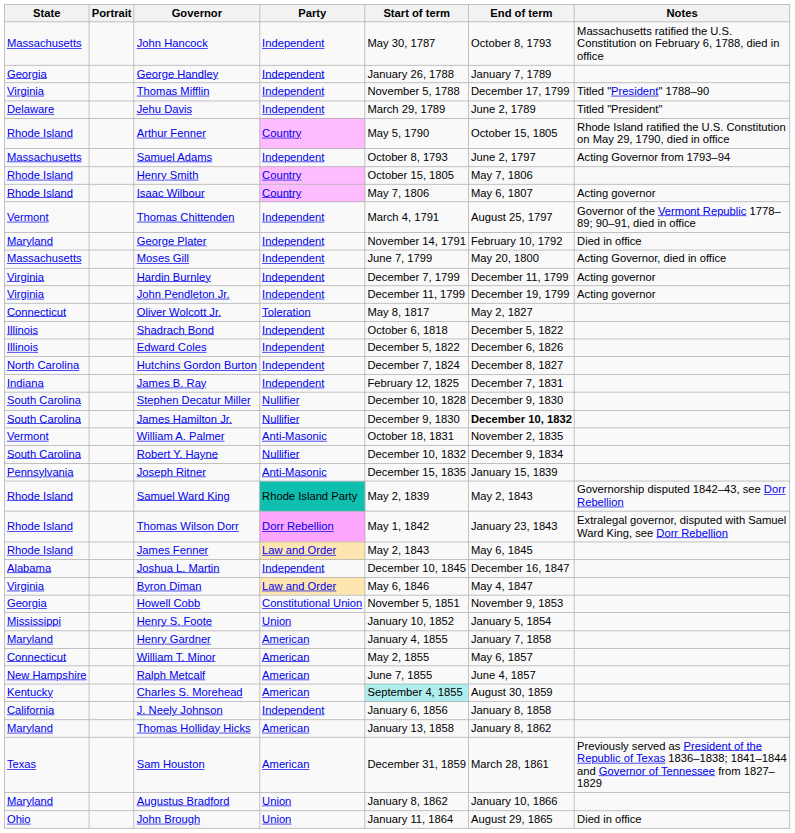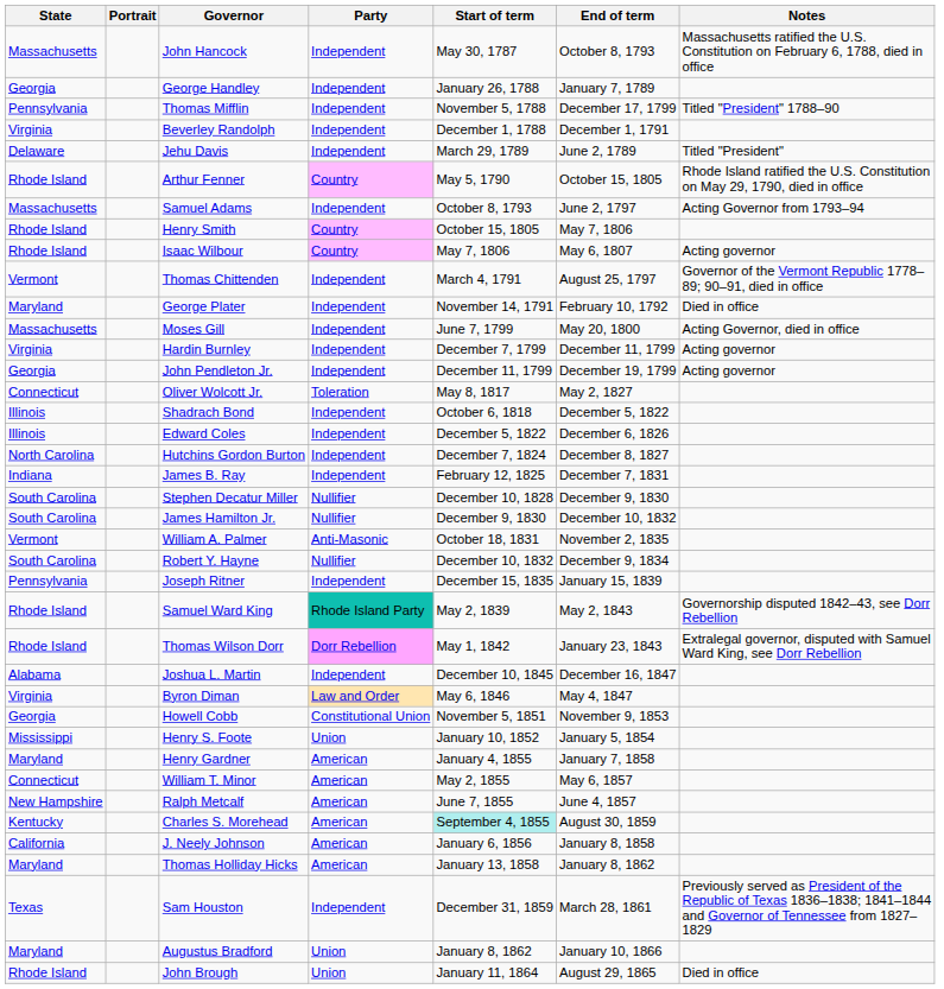Thomas Mifflin | State: Virginia -> Pennsylvania
+ row: Virginia | Beverley Randolph | Independent | December 1, 1788 | December 1, 1791
John Pendleton Jr. | State: Virginia -> Georgia
James Hamilton Jr. | End of term: bold -> normal
Joseph Ritner | Party: Anti-Masonic -> Independent
- row: Rhode Island | James Fenner | Law and Order | May 2, 1843 | May 6, 1845
J. Neely Johnson | Party: Independent -> American
Sam Houston | Party: American -> Independent
John Brough | State: Ohio -> Rhode Island
